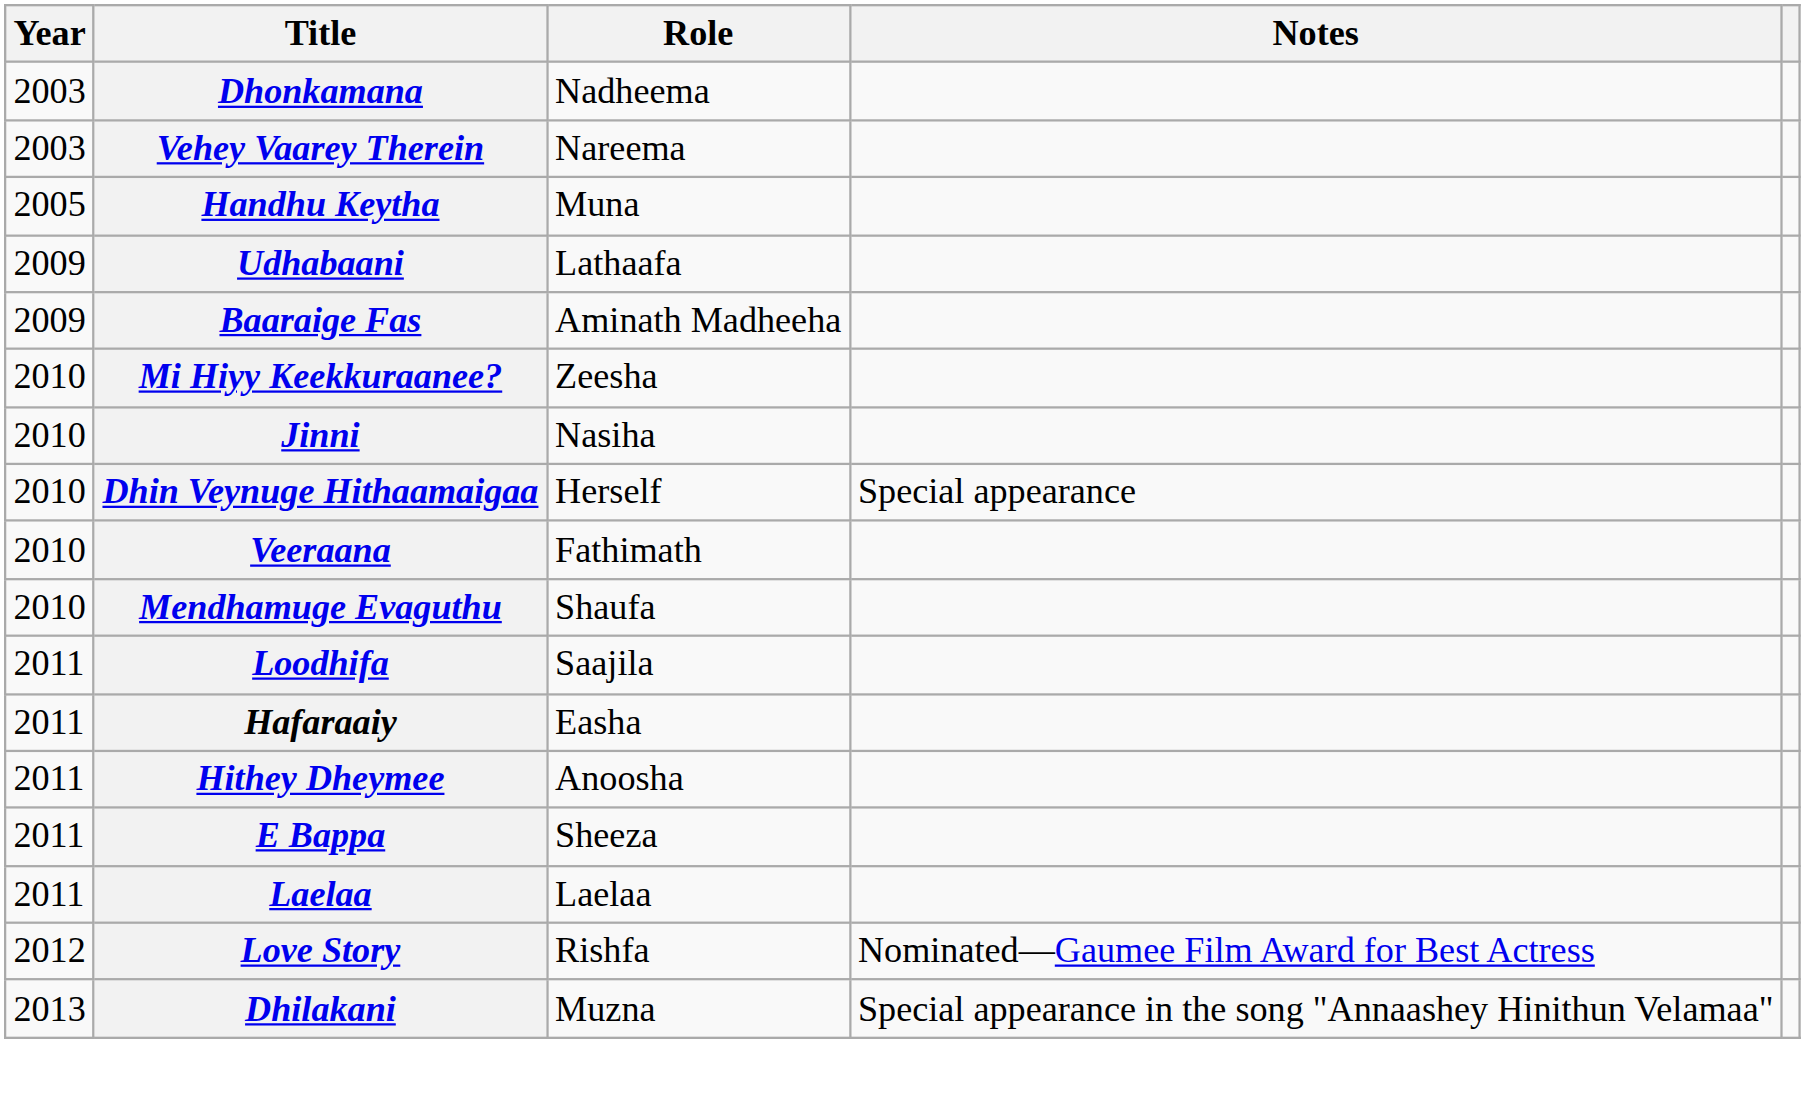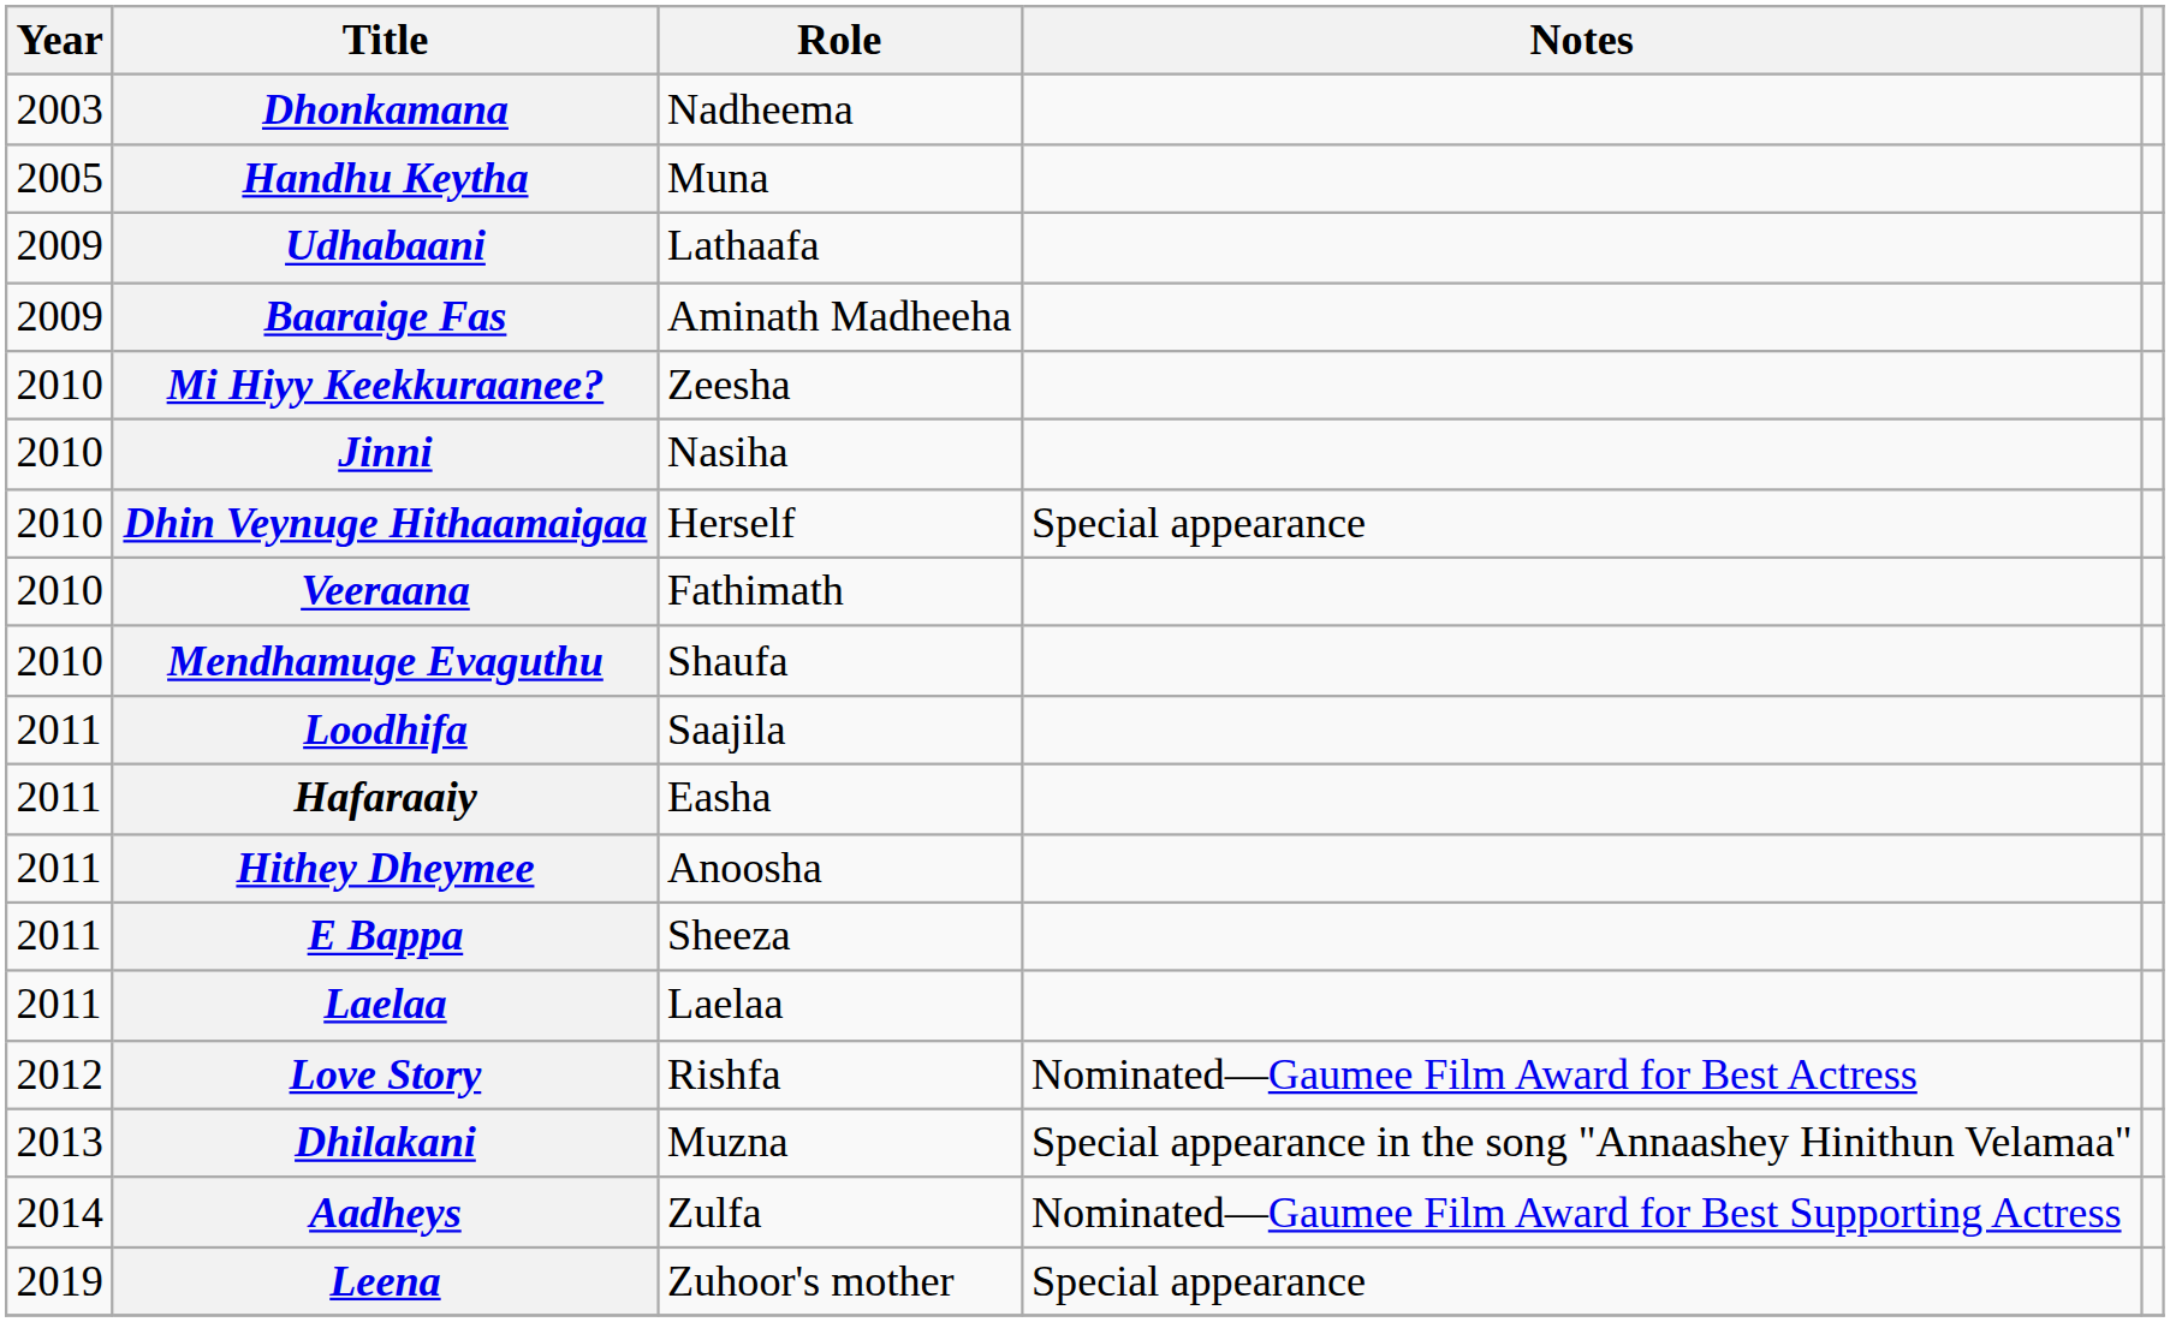- row: 2003 | Vehey Vaarey Therein | Nareema
+ row: 2014 | Aadheys | Zulfa | Nominated—Gaumee Film Award for Best Supporting Actress
+ row: 2019 | Leena | Zuhoor's mother | Special appearance
